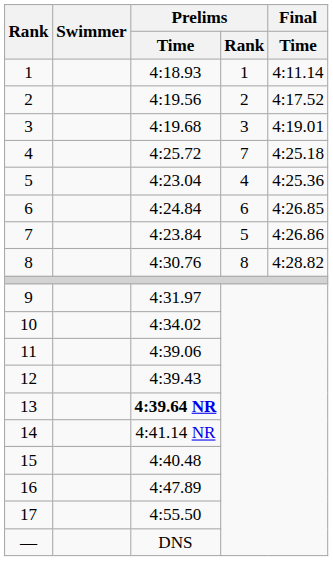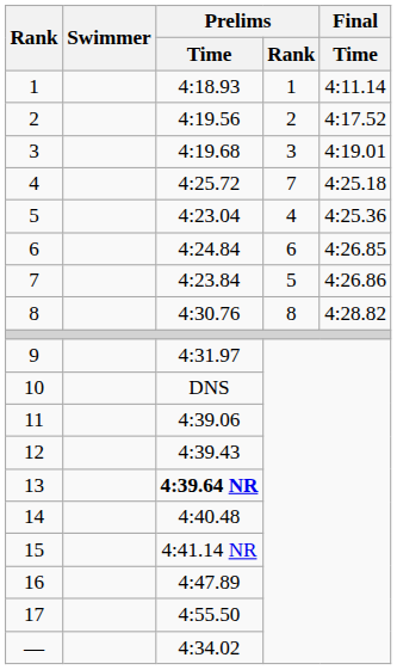10 | Prelims / Time: 4:34.02 -> DNS
14 | Prelims / Time: 4:41.14 NR -> 4:40.48
15 | Prelims / Time: 4:40.48 -> 4:41.14 NR
— | Prelims / Time: DNS -> 4:34.02
